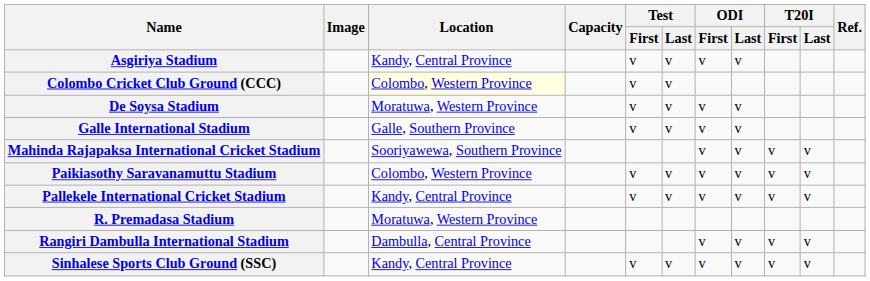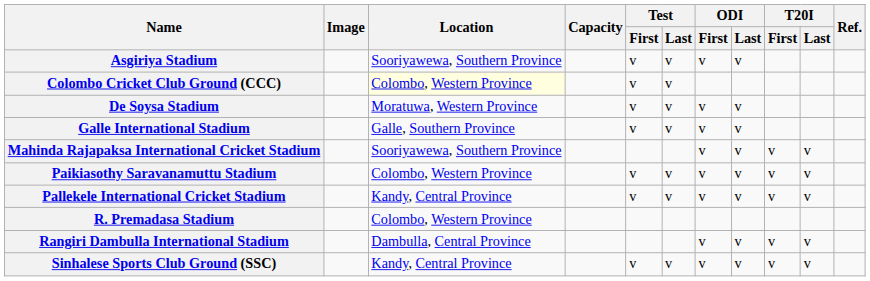Asgiriya Stadium | Location: Kandy, Central Province -> Sooriyawewa, Southern Province
R. Premadasa Stadium | Location: Moratuwa, Western Province -> Colombo, Western Province
